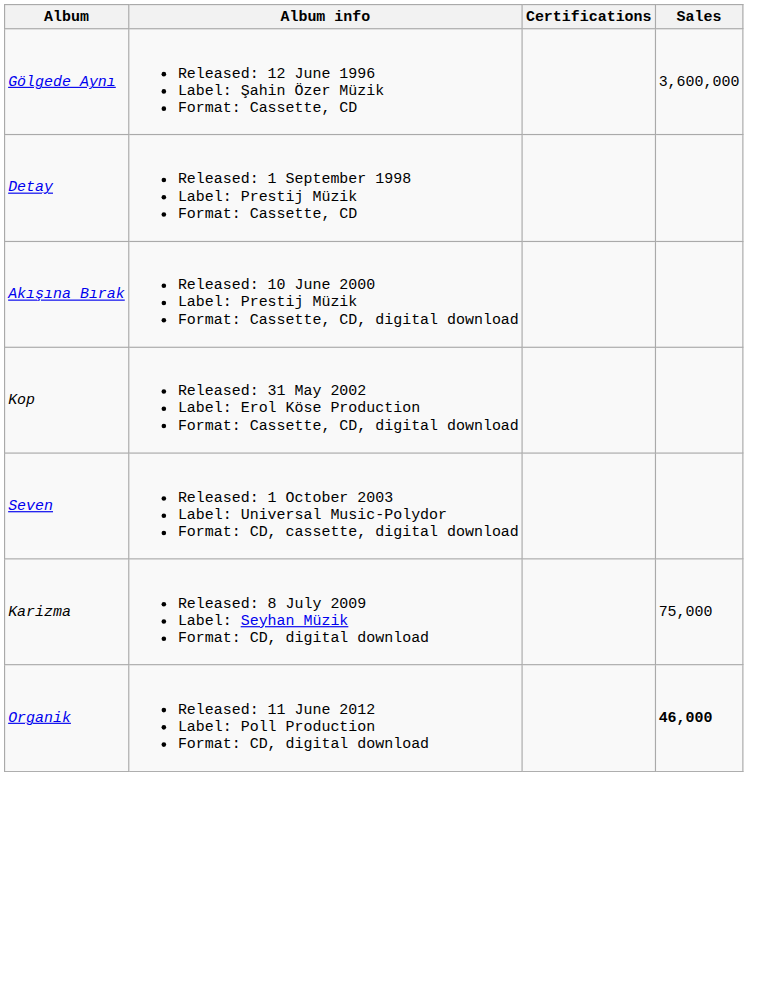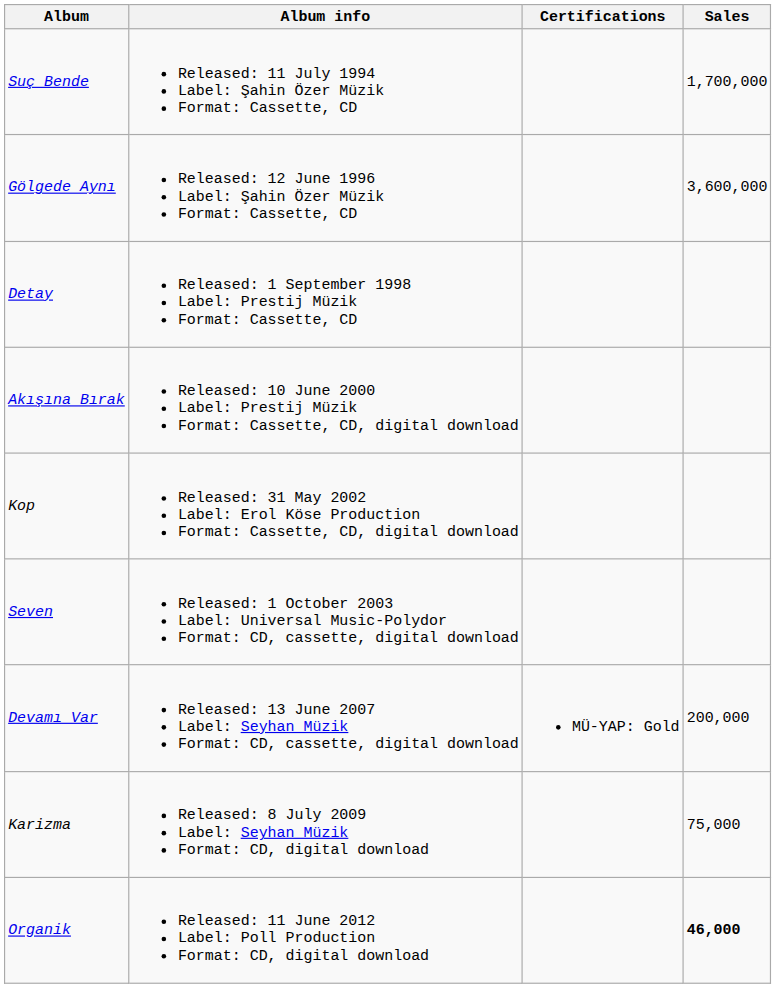+ row: Suç Bende | Released: 11 July 1994 Label: Şahin Özer Müzik Format: Cassette, CD | 1,700,000
+ row: Devamı Var | Released: 13 June 2007 Label: Seyhan Müzik Format: CD, cassette, digital download | MÜ-YAP: Gold | 200,000
